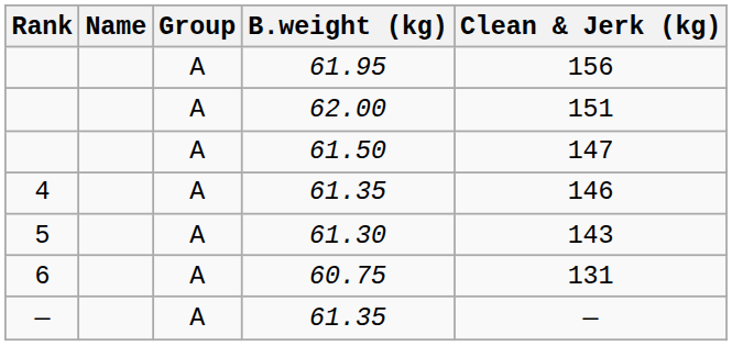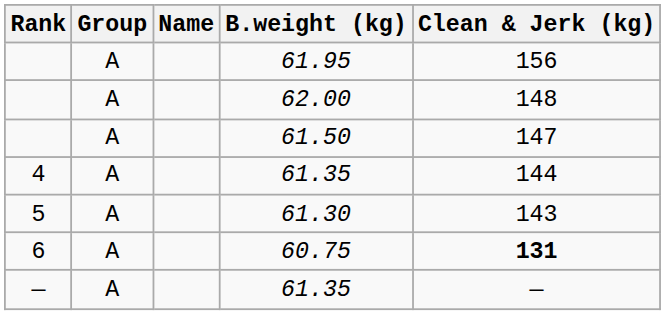columns swapped: Name <-> Group
62.00 | Clean & Jerk (kg): 151 -> 148
4 / 61.35 | Clean & Jerk (kg): 146 -> 144
60.75 | Clean & Jerk (kg): normal -> bold
